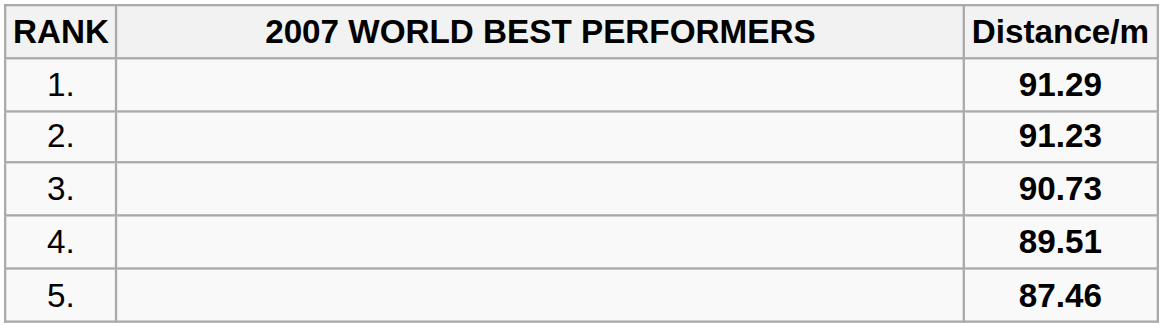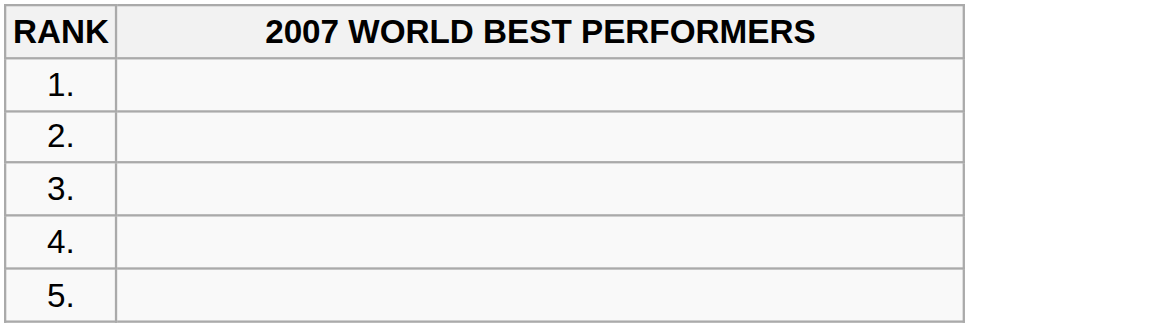- column: Distance/m | 91.29 | 91.23 | 90.73 | 89.51 | 87.46
